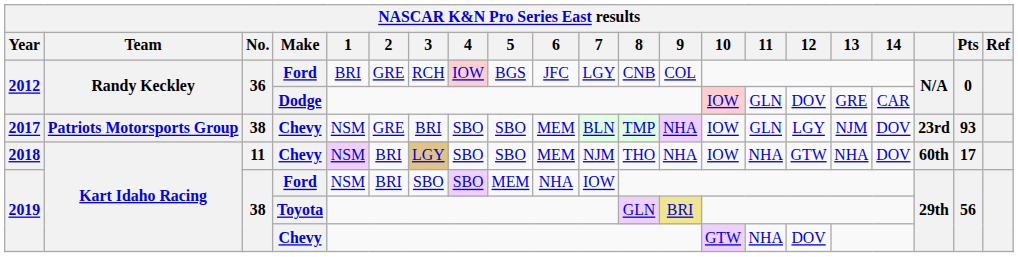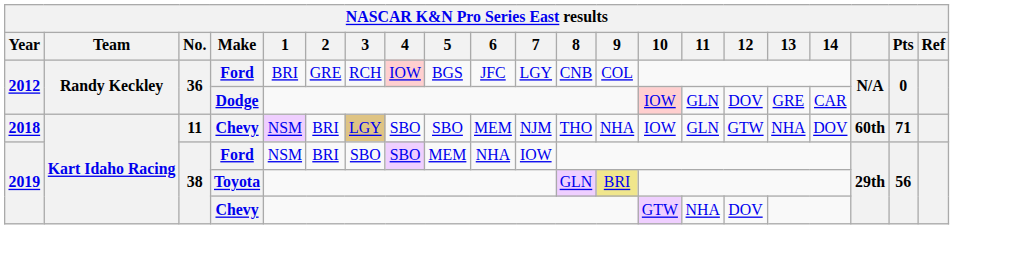- row: 2017 | Patriots Motorsports Group | 38 | Chevy | NSM | GRE | BRI | SBO | SBO | MEM | BLN | TMP | NHA | IOW | GLN | LGY | NJM | DOV | 23rd | 93
2018 | 11: NHA -> GLN
2018 | Pts: 17 -> 71
